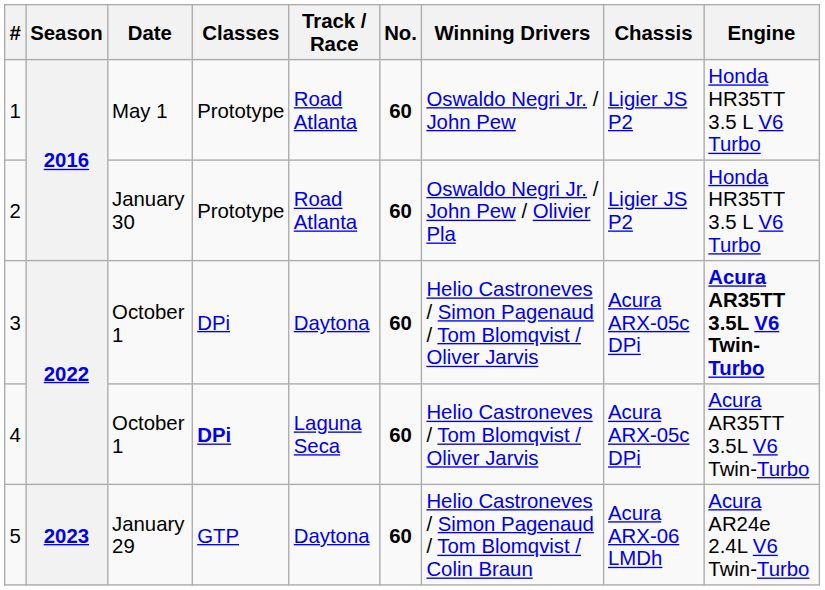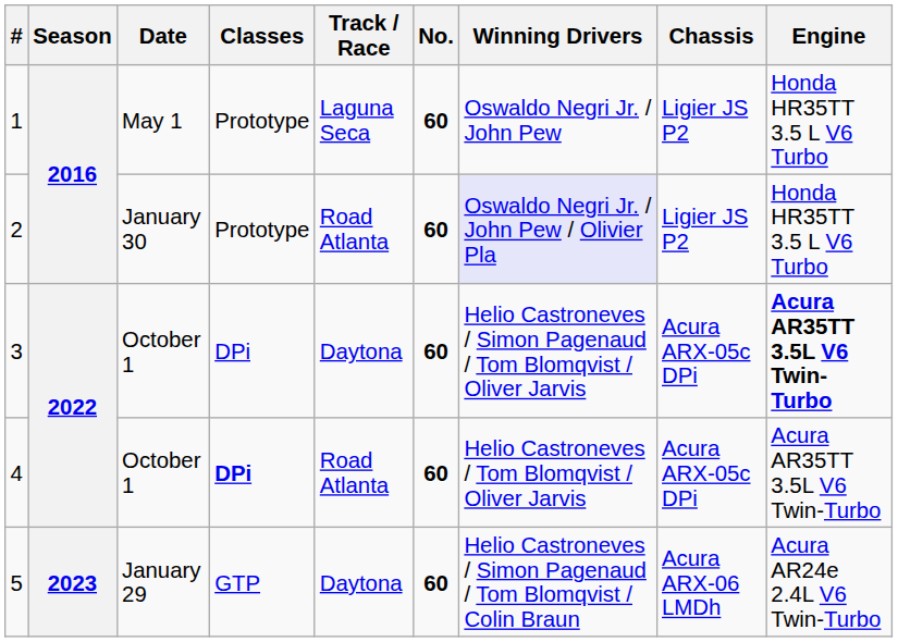1 | Track / Race: Road Atlanta -> Laguna Seca
2 | Winning Drivers: no background -> lavender background
4 | Track / Race: Laguna Seca -> Road Atlanta
